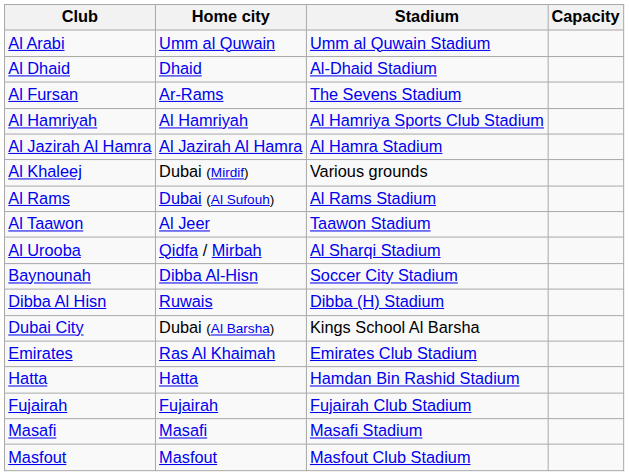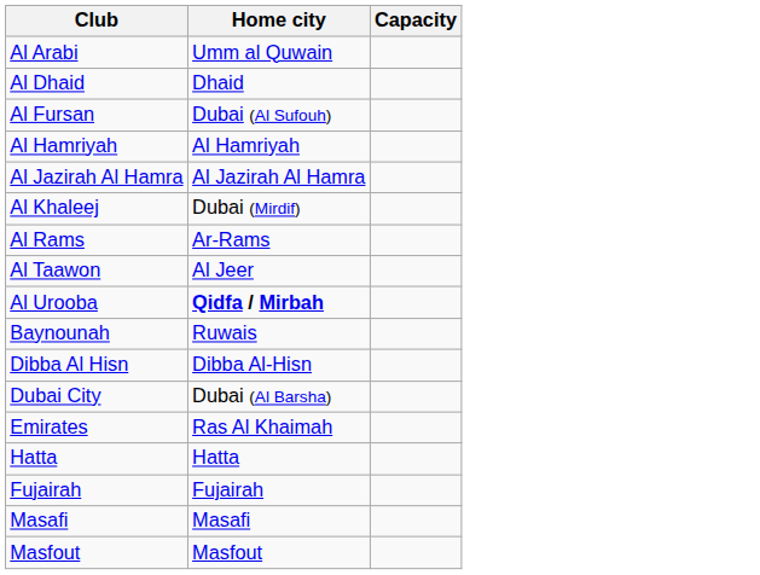- column: Stadium | Umm al Quwain Stadium | Al-Dhaid Stadium | The Sevens Stadium | Al Hamriya Sports Club Stadium | Al Hamra Stadium | Various grounds | Al Rams Stadium | Taawon Stadium | Al Sharqi Stadium | Soccer City Stadium | Dibba (H) Stadium | Kings School Al Barsha | Emirates Club Stadium | Hamdan Bin Rashid Stadium | Fujairah Club Stadium | Masafi Stadium | Masfout Club Stadium
Al Fursan | Home city: Ar-Rams -> Dubai (Al Sufouh)
Al Rams | Home city: Dubai (Al Sufouh) -> Ar-Rams
Al Urooba | Home city: normal -> bold
Baynounah | Home city: Dibba Al-Hisn -> Ruwais
Dibba Al Hisn | Home city: Ruwais -> Dibba Al-Hisn
